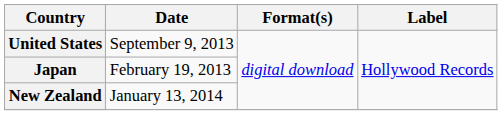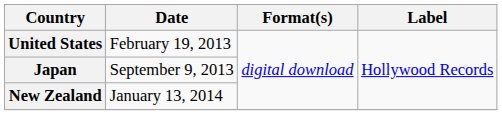United States | Date: September 9, 2013 -> February 19, 2013
Japan | Date: February 19, 2013 -> September 9, 2013
